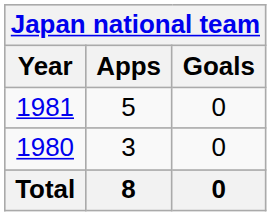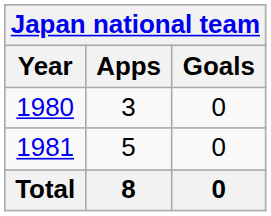rows swapped: 1980 <-> 1981
